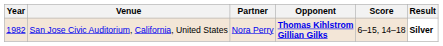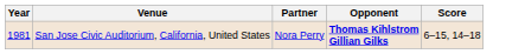- column: Result | Silver
San Jose Civic Auditorium, California, United States | Year: 1982 -> 1981
